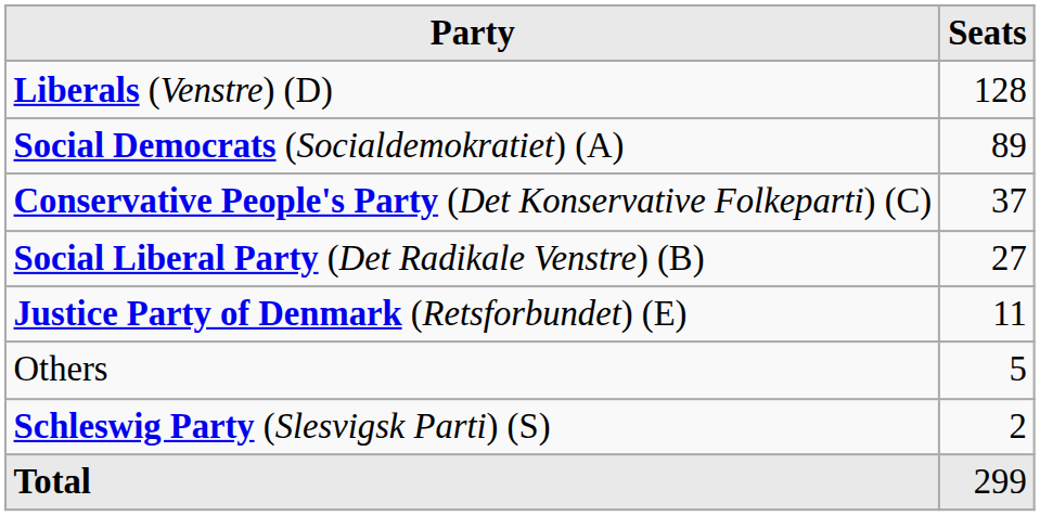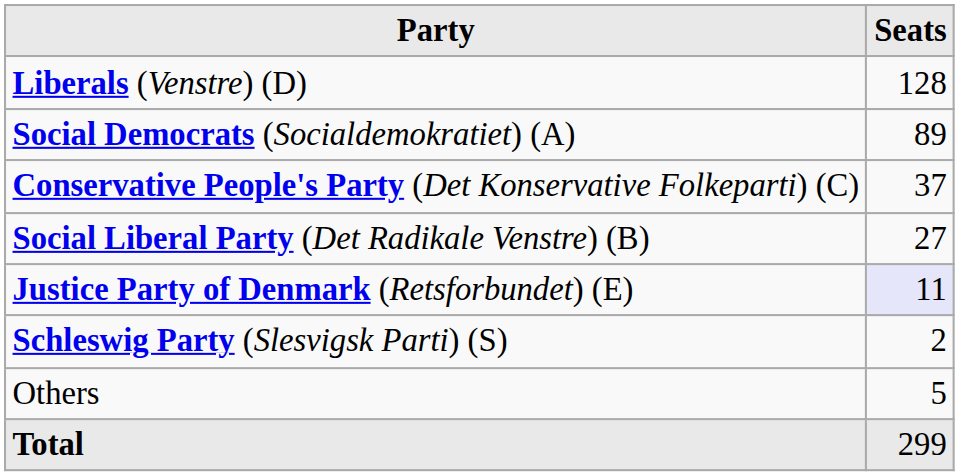Justice Party of Denmark (Retsforbundet) (E) | Seats: no background -> lavender background
rows swapped: Schleswig Party (Slesvigsk Parti) (S) <-> Others
